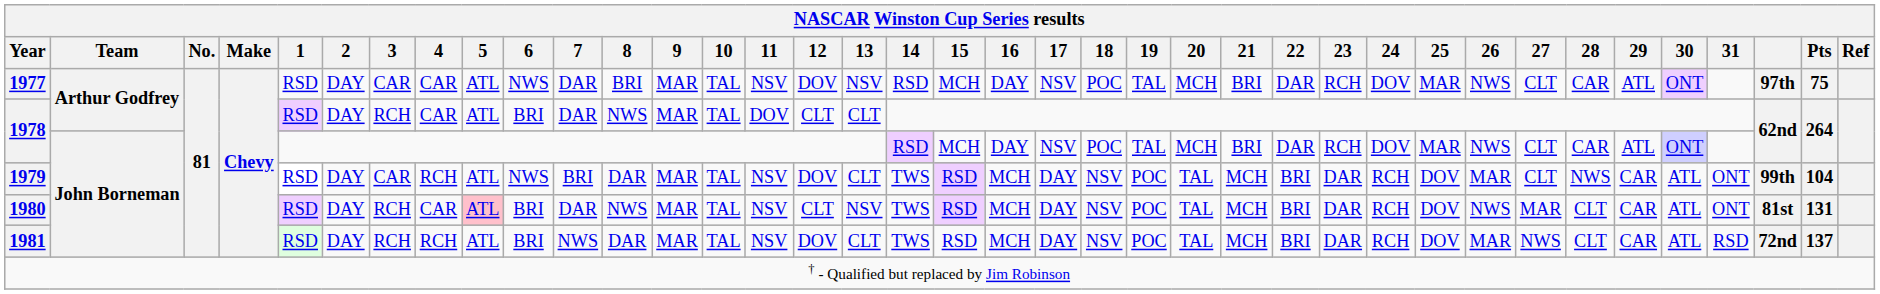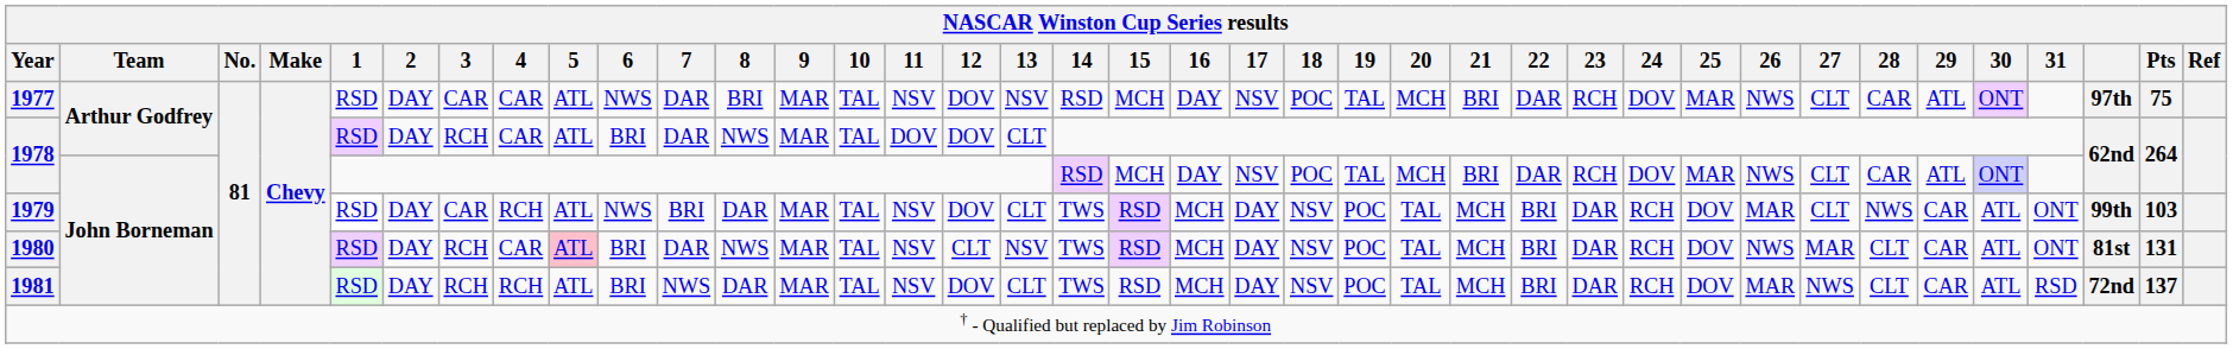1978 / Arthur Godfrey | 12: CLT -> DOV
1979 | Pts: 104 -> 103
